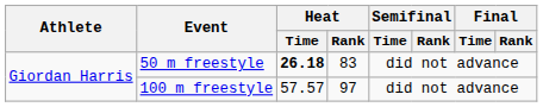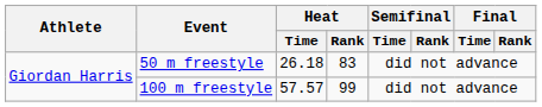50 m freestyle | Heat / Time: bold -> normal
100 m freestyle | Heat / Rank: 97 -> 99
